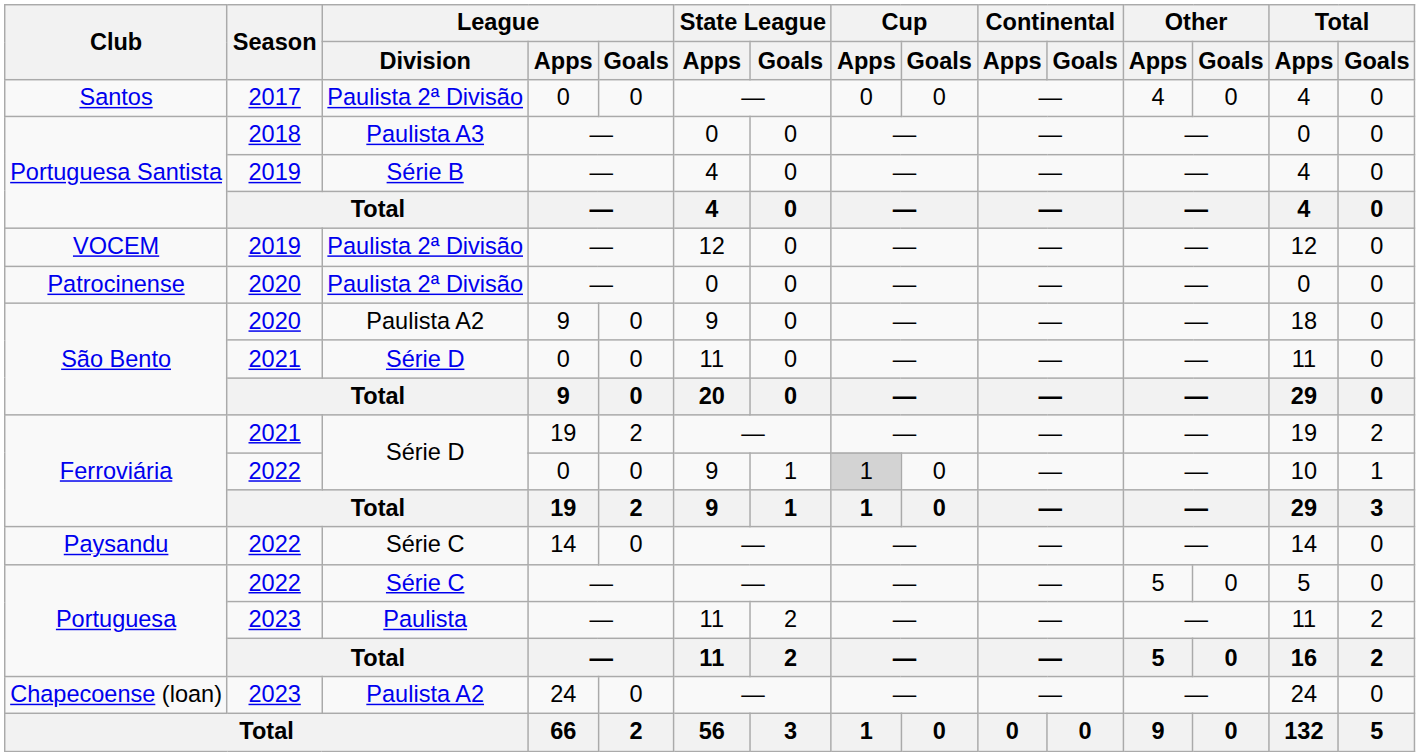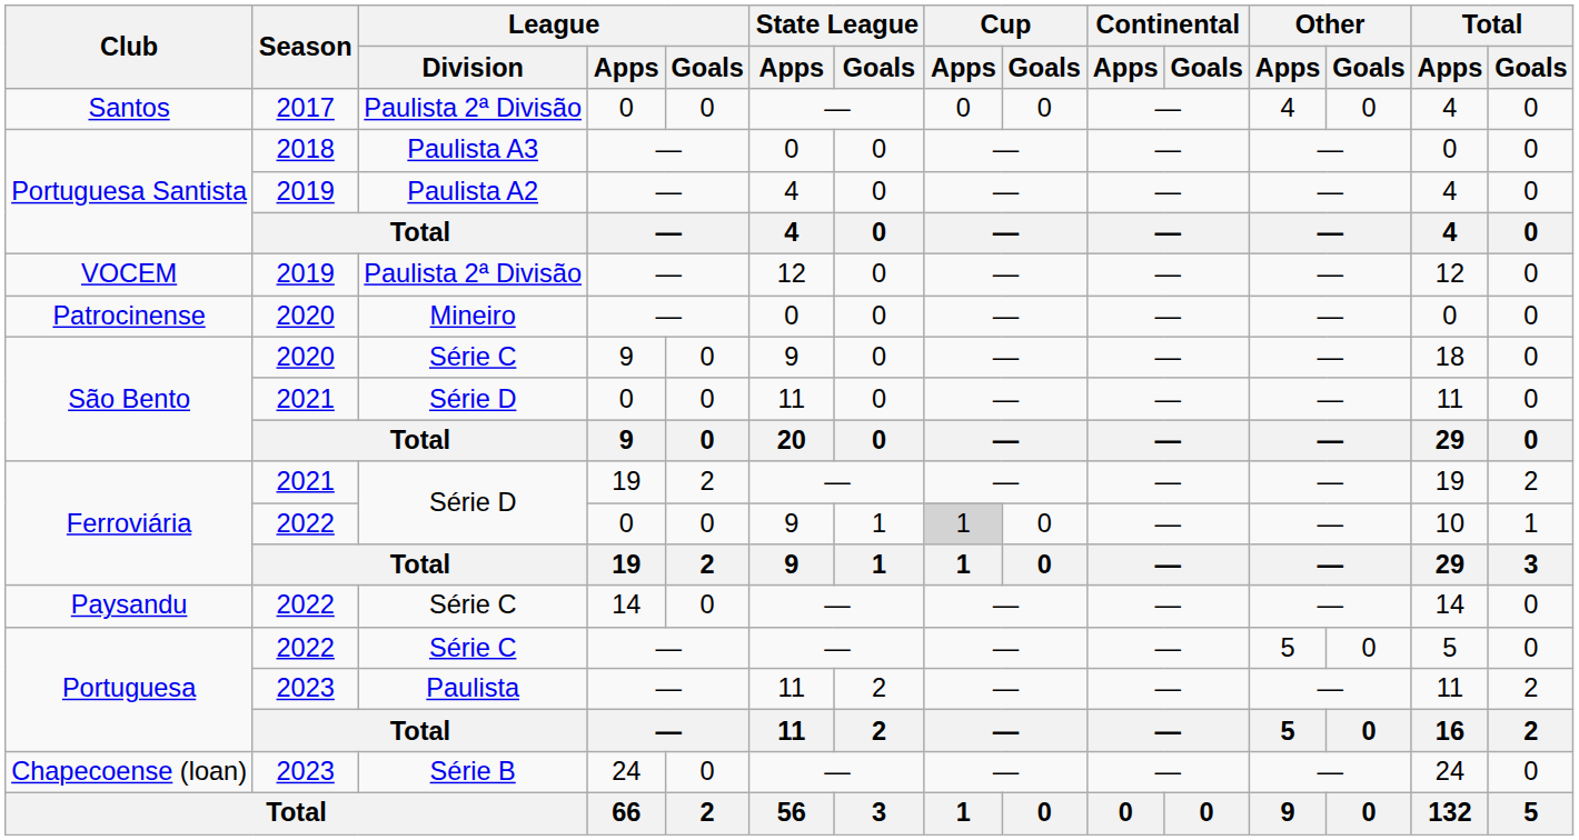Portuguesa Santista / 2019 | League / Division: Série B -> Paulista A2
Patrocinense | League / Division: Paulista 2ª Divisão -> Mineiro
São Bento / 2020 | League / Division: Paulista A2 -> Série C
Chapecoense (loan) | League / Division: Paulista A2 -> Série B
